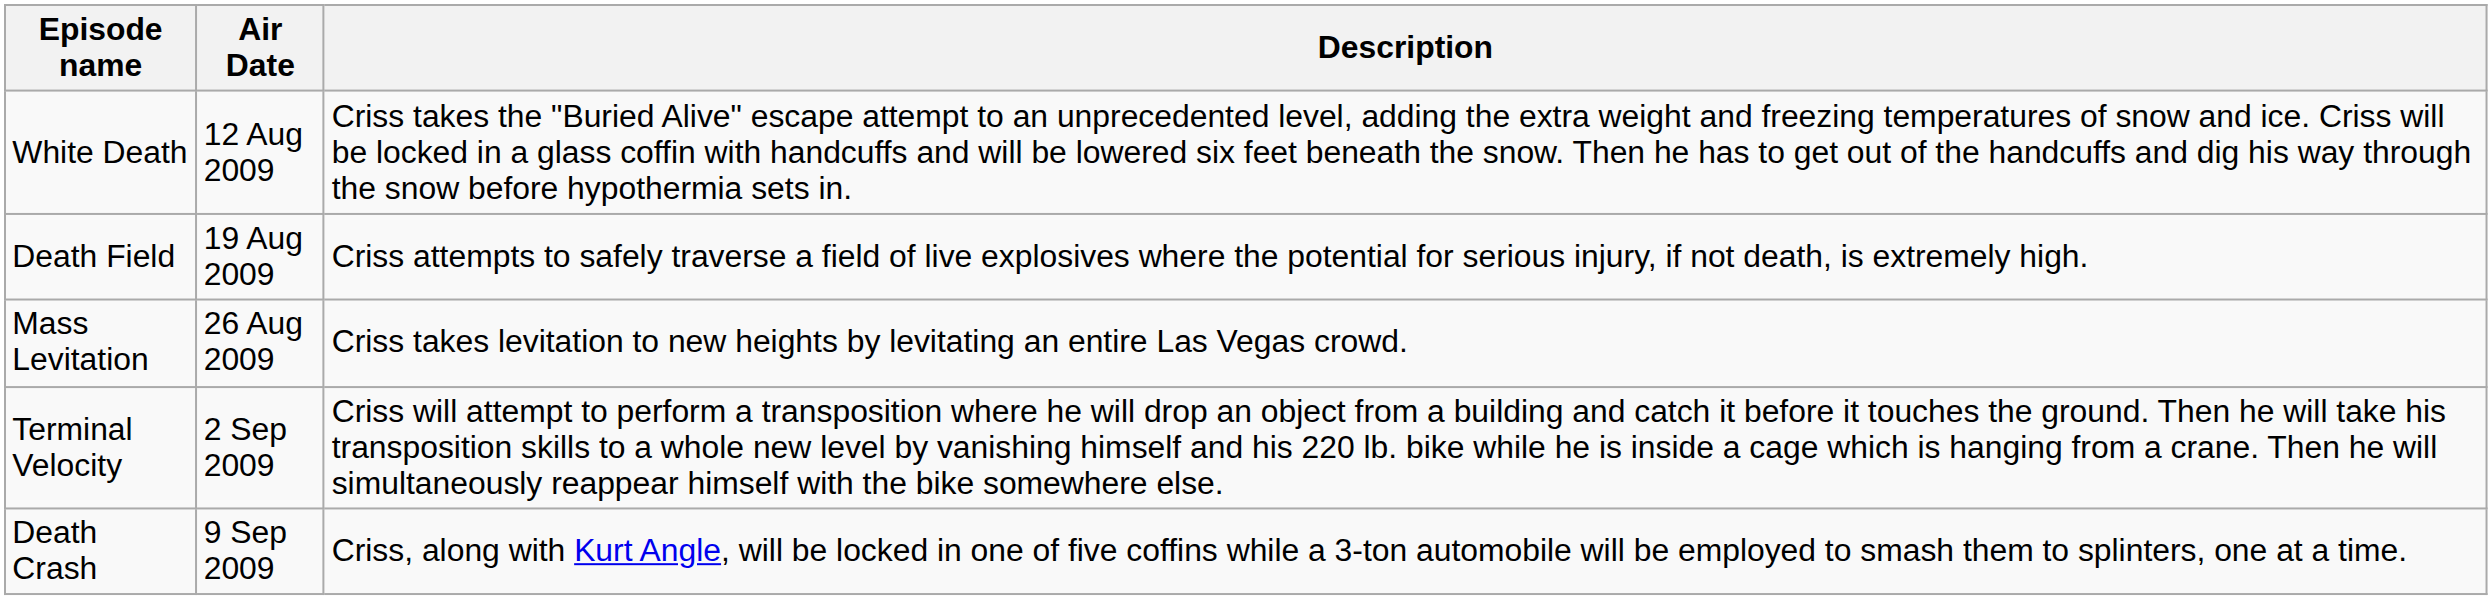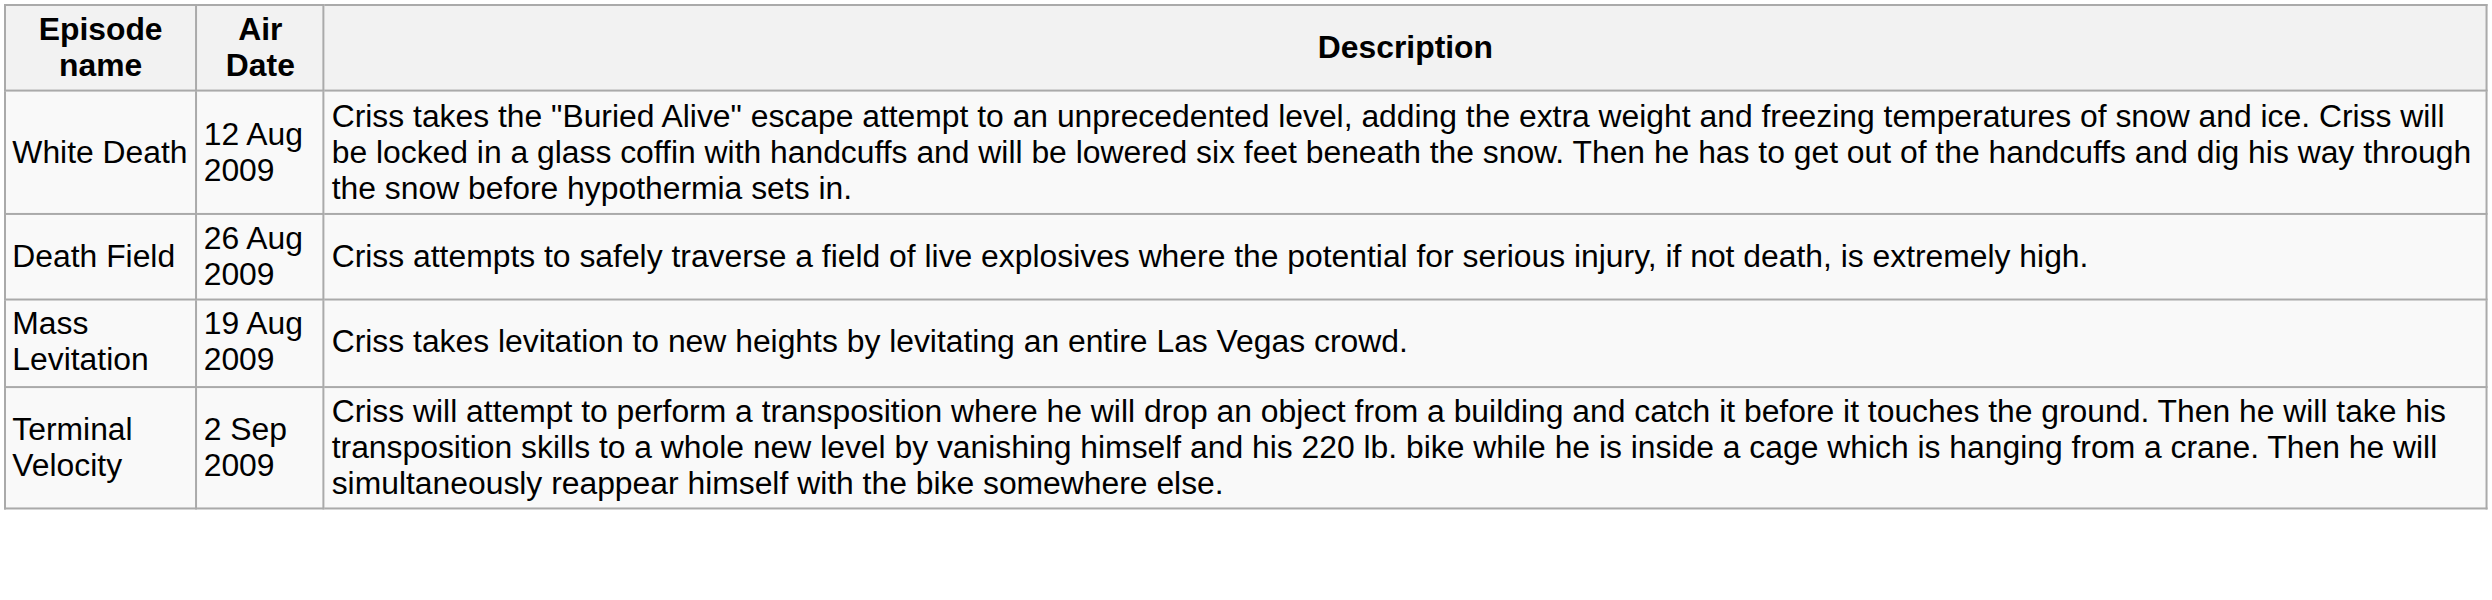Death Field | Air Date: 19 Aug 2009 -> 26 Aug 2009
Mass Levitation | Air Date: 26 Aug 2009 -> 19 Aug 2009
- row: Death Crash | 9 Sep 2009 | Criss, along with Kurt Angle, will be locked in one of five coffins while a 3-ton automobile will be employed to smash them to splinters, one at a time.
